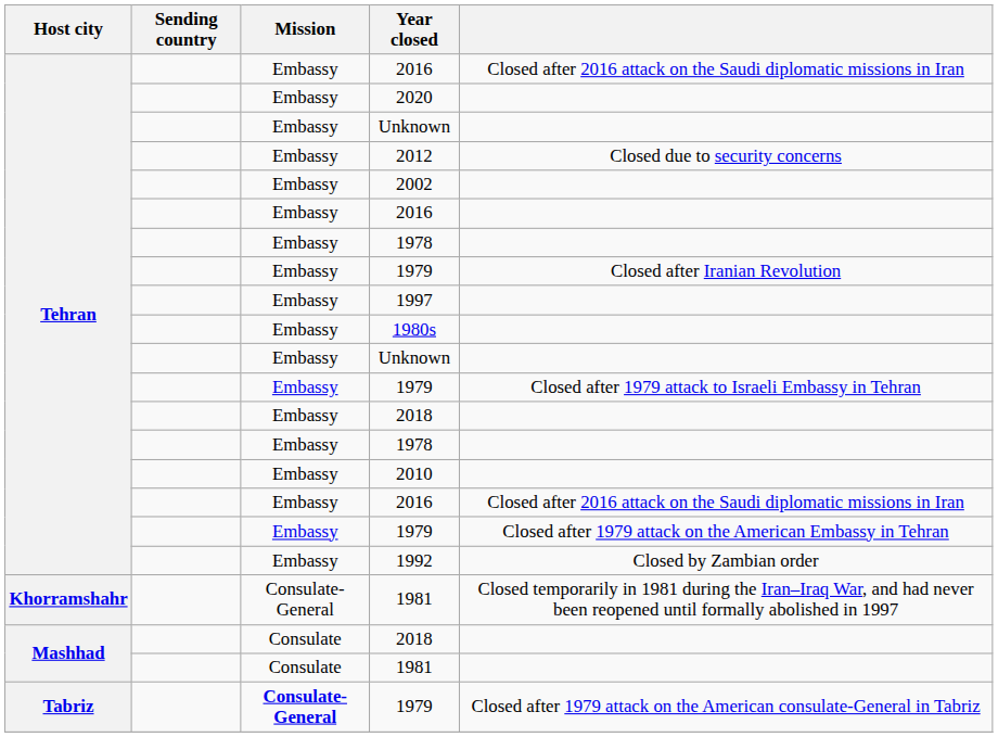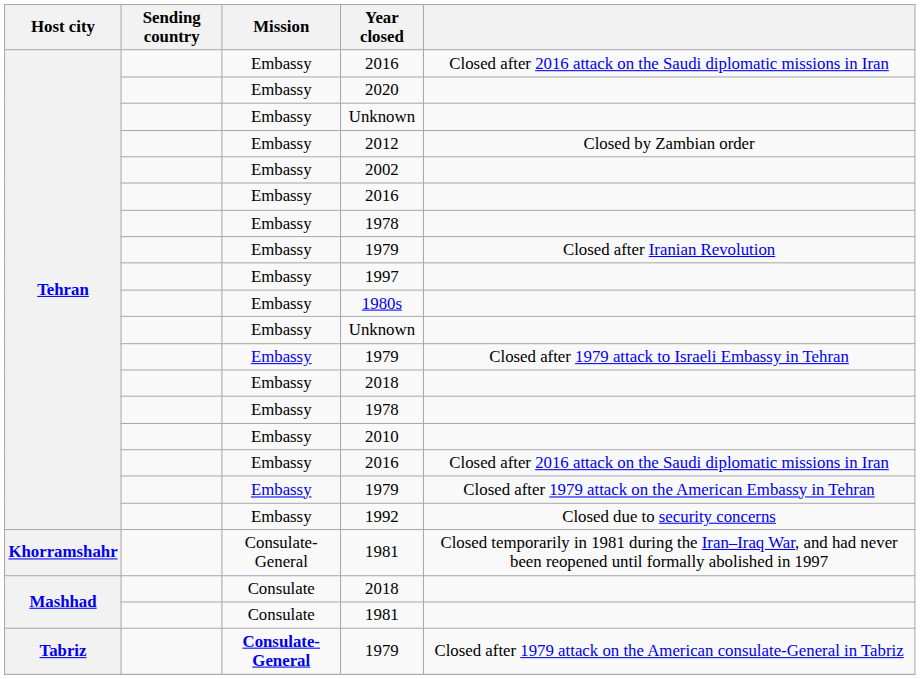2012 | column 5: Closed due to security concerns -> Closed by Zambian order
1992 | column 5: Closed by Zambian order -> Closed due to security concerns
